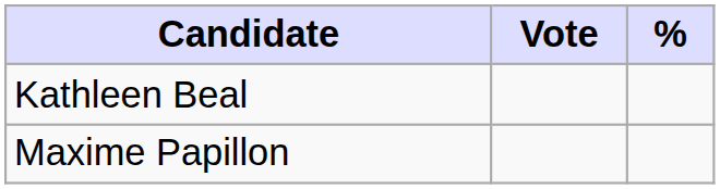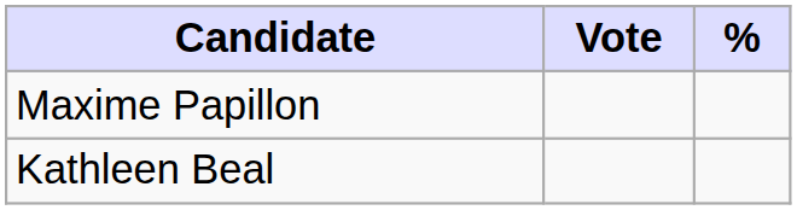rows swapped: Kathleen Beal <-> Maxime Papillon
